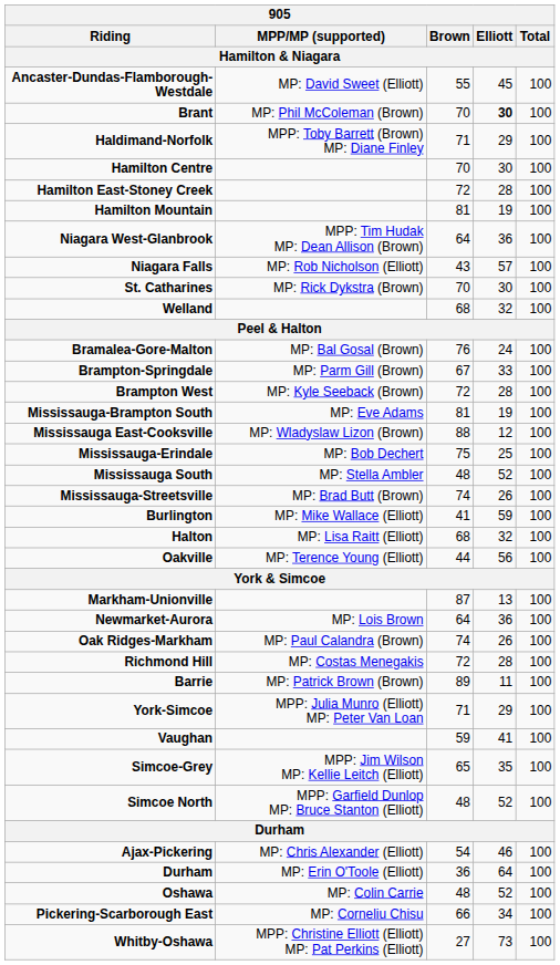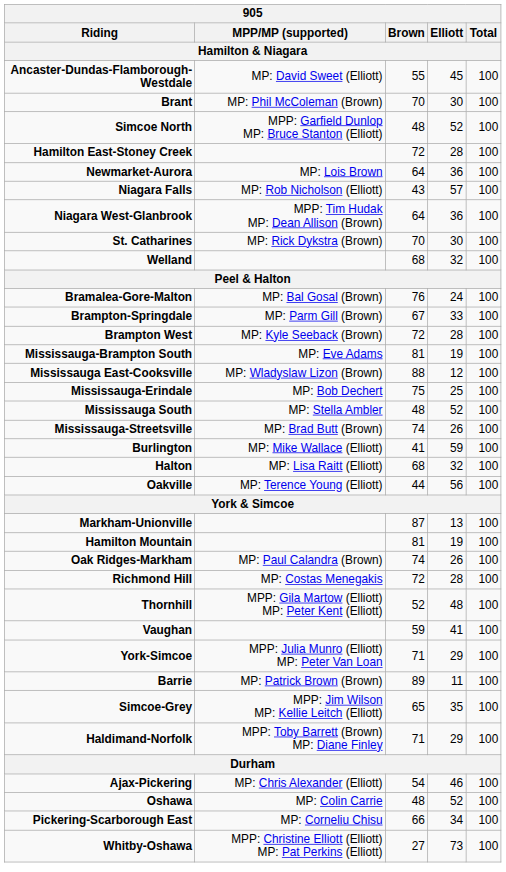Brant | Elliott: bold -> normal
rows swapped: Haldimand-Norfolk <-> Simcoe North
- row: Hamilton Centre | 70 | 30 | 100
rows swapped: Hamilton Mountain <-> Newmarket-Aurora
rows swapped: Niagara Falls <-> Niagara West-Glanbrook
+ row: Thornhill | MPP: Gila Martow (Elliott) MP: Peter Kent (Elliott) | 52 | 48 | 100
rows swapped: Vaughan <-> Barrie
- row: Durham | MP: Erin O'Toole (Elliott) | 36 | 64 | 100
